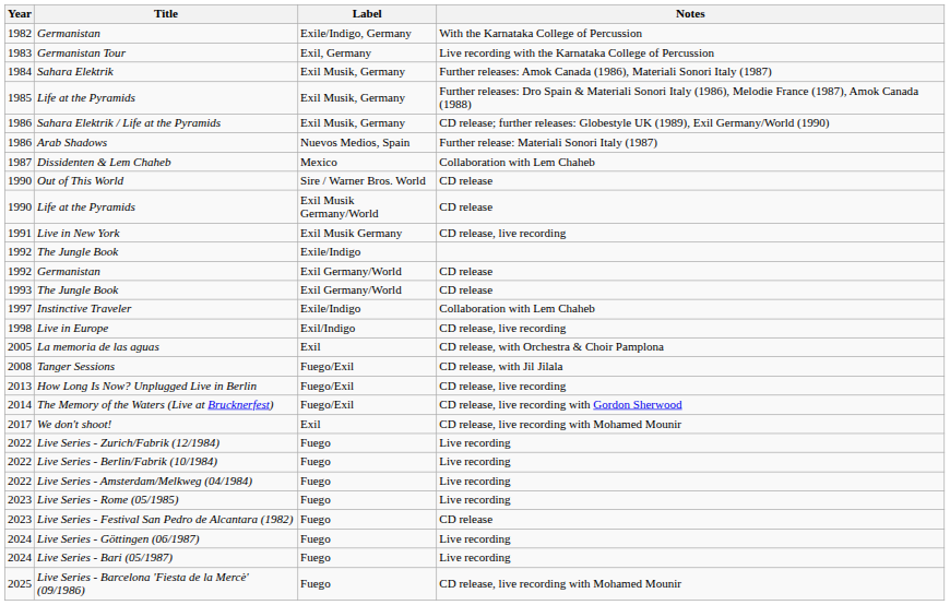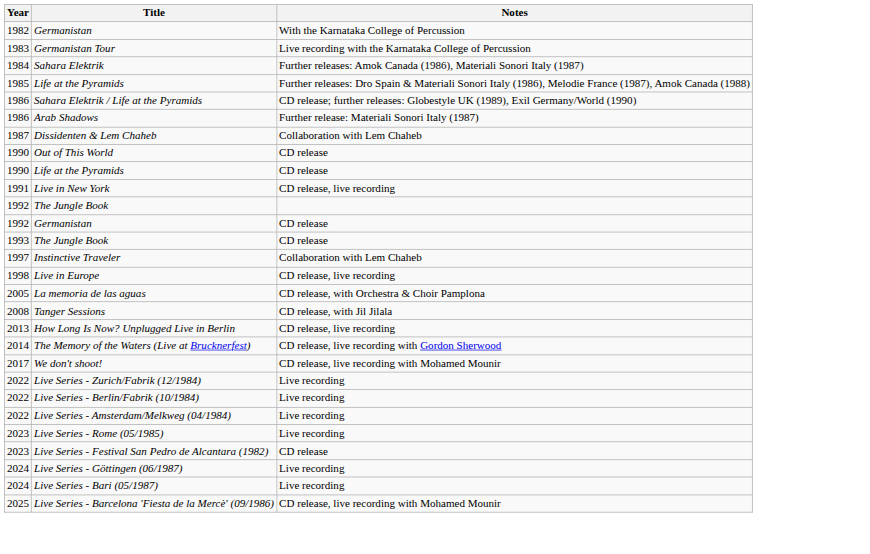- column: Label | Exile/Indigo, Germany | Exil, Germany | Exil Musik, Germany | Exil Musik, Germany | Exil Musik, Germany | Nuevos Medios, Spain | Mexico | Sire / Warner Bros. World | Exil Musik Germany/World | Exil Musik Germany | Exile/Indigo | Exil Germany/World | Exil Germany/World | Exile/Indigo | Exil/Indigo | Exil | Fuego/Exil | Fuego/Exil | Fuego/Exil | Exil | Fuego | Fuego | Fuego | Fuego | Fuego | Fuego | Fuego | Fuego
